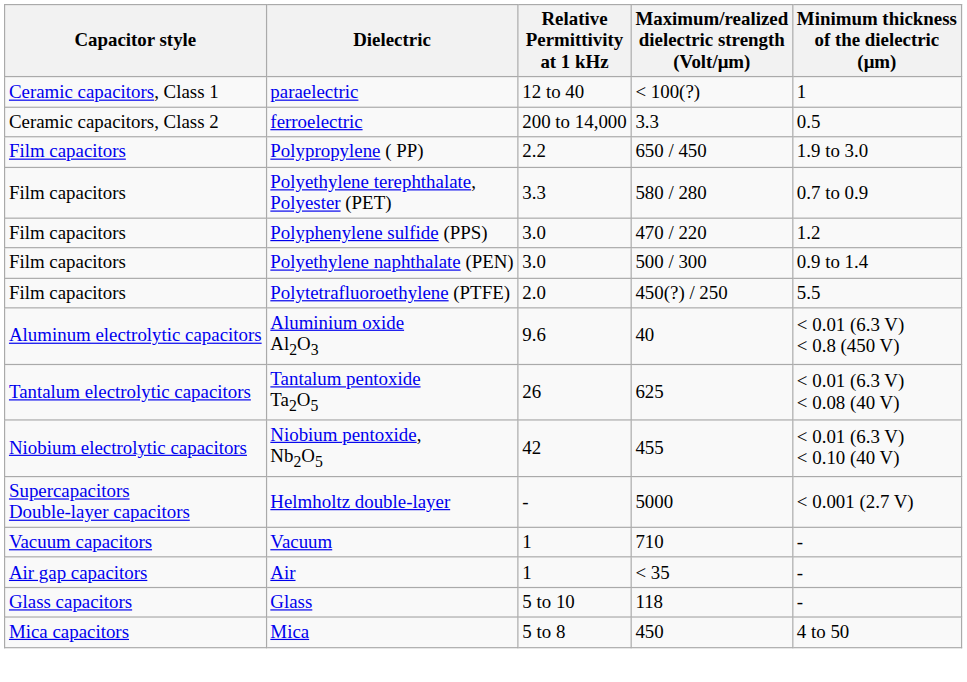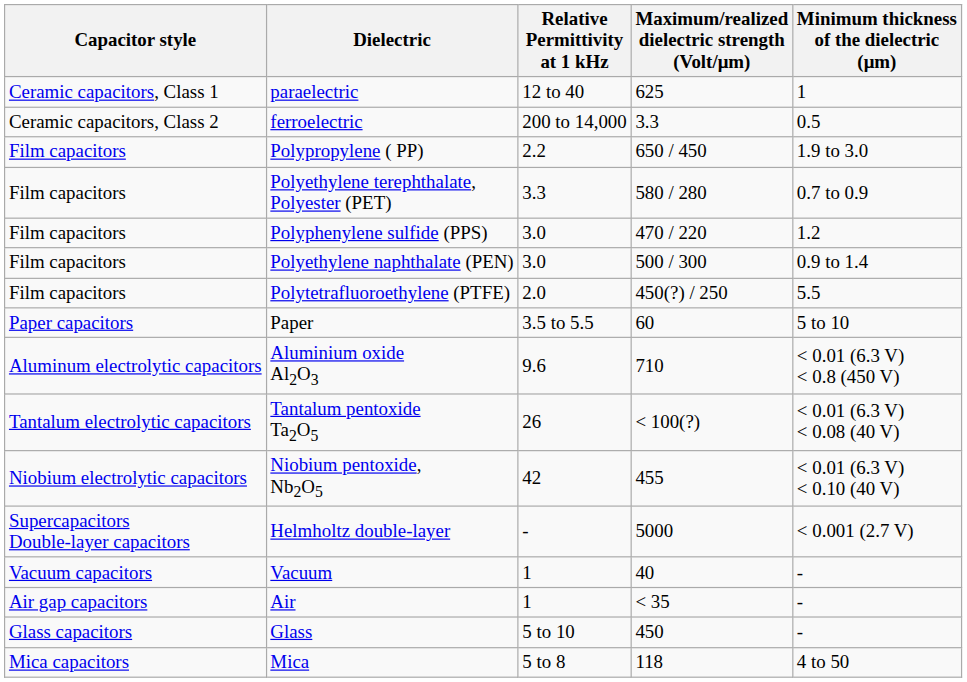paraelectric | Maximum/realized dielectric strength (Volt/μm): < 100(?) -> 625
+ row: Paper capacitors | Paper | 3.5 to 5.5 | 60 | 5 to 10
Aluminium oxide Al2O3 | Maximum/realized dielectric strength (Volt/μm): 40 -> 710
Tantalum pentoxide Ta2O5 | Maximum/realized dielectric strength (Volt/μm): 625 -> < 100(?)
Vacuum | Maximum/realized dielectric strength (Volt/μm): 710 -> 40
Glass | Maximum/realized dielectric strength (Volt/μm): 118 -> 450
Mica | Maximum/realized dielectric strength (Volt/μm): 450 -> 118
